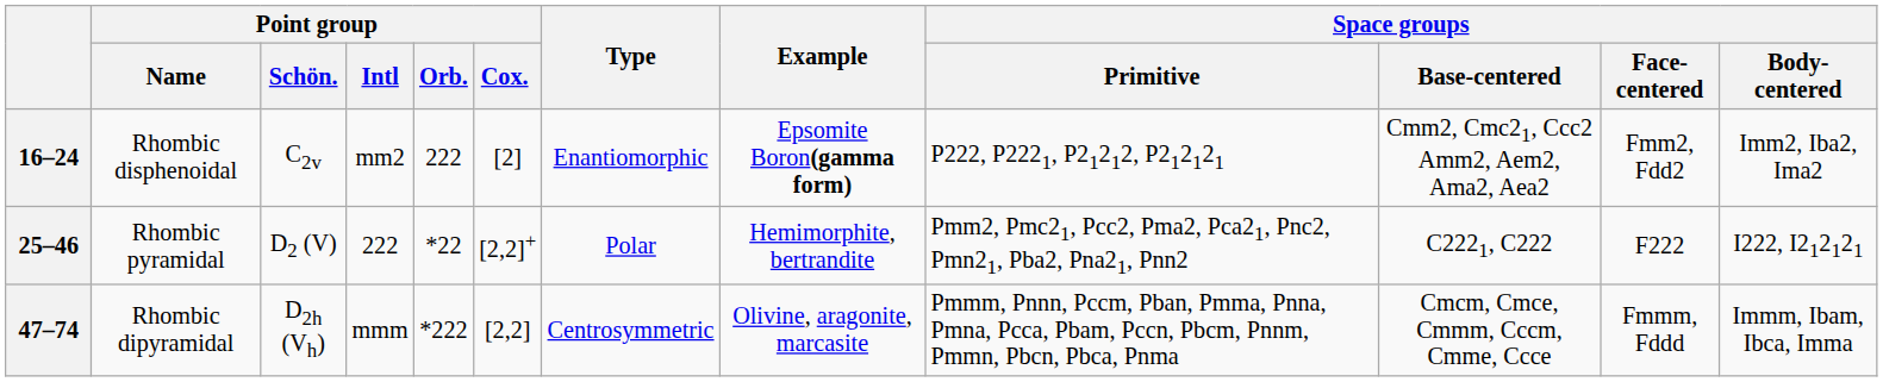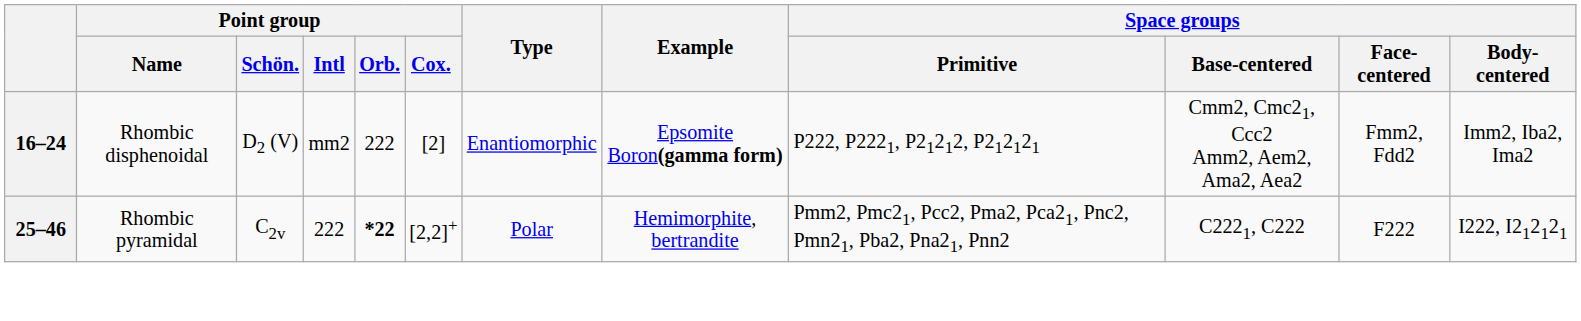16–24 | Point group / Schön.: C2v -> D2 (V)
25–46 | Point group / Schön.: D2 (V) -> C2v
25–46 | Point group / Orb.: normal -> bold
- row: 47–74 | Rhombic dipyramidal | D2h (Vh) | mmm | *222 | [2,2] | Centrosymmetric | Olivine, aragonite, marcasite | Pmmm, Pnnn, Pccm, Pban, Pmma, Pnna, Pmna, Pcca, Pbam, Pccn, Pbcm, Pnnm, Pmmn, Pbcn, Pbca, Pnma | Cmcm, Cmce, Cmmm, Cccm, Cmme, Ccce | Fmmm, Fddd | Immm, Ibam, Ibca, Imma
